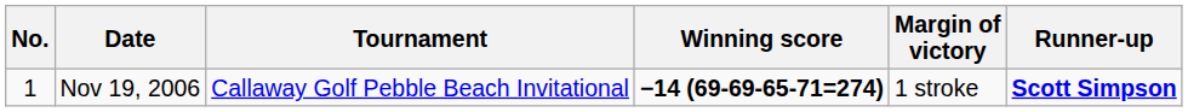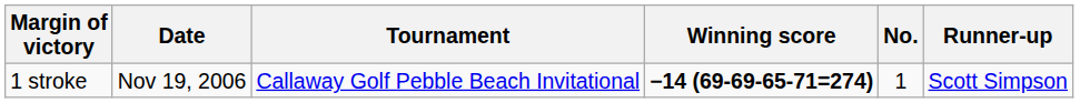columns swapped: No. <-> Margin of victory
Nov 19, 2006 | Runner-up: bold -> normal
